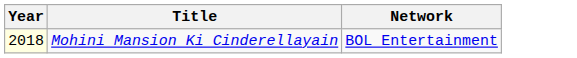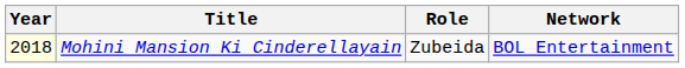+ column: Role | Zubeida
